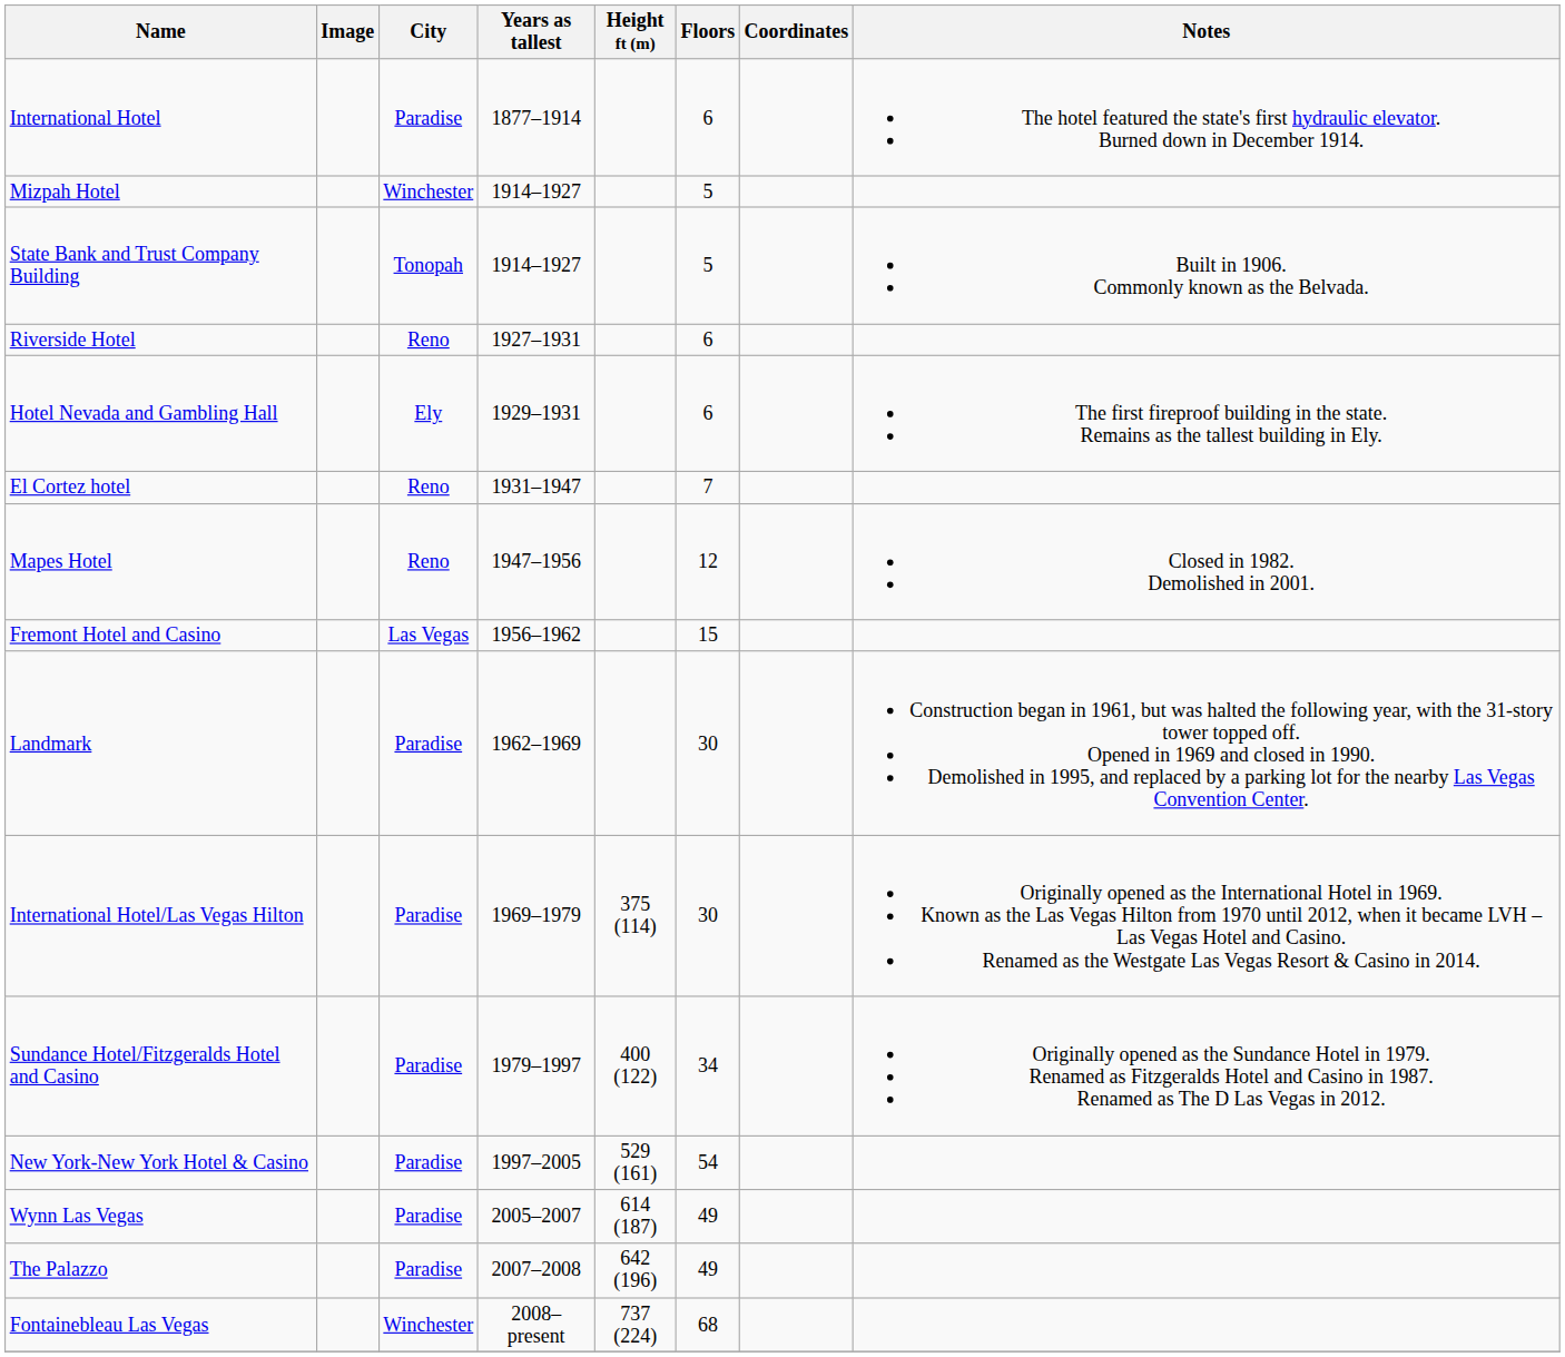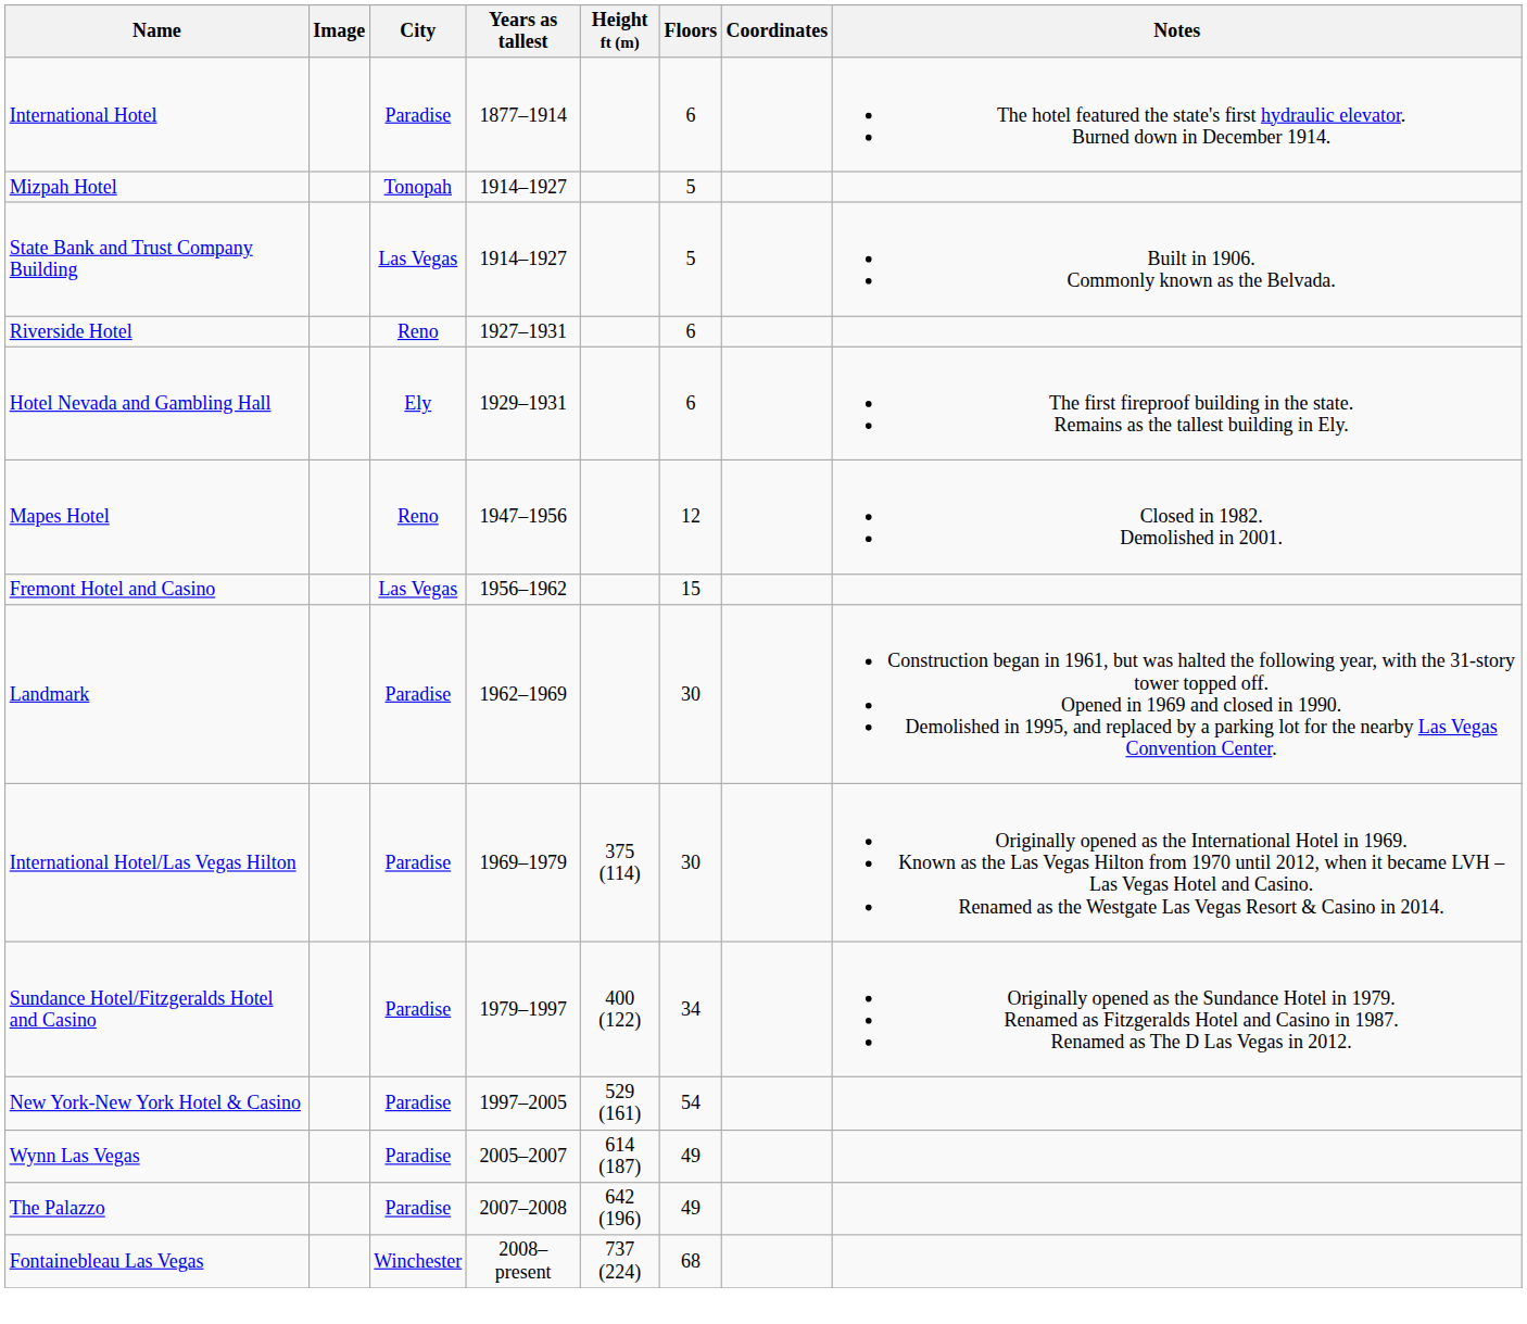Mizpah Hotel | City: Winchester -> Tonopah
State Bank and Trust Company Building | City: Tonopah -> Las Vegas
- row: El Cortez hotel | Reno | 1931–1947 | 7
